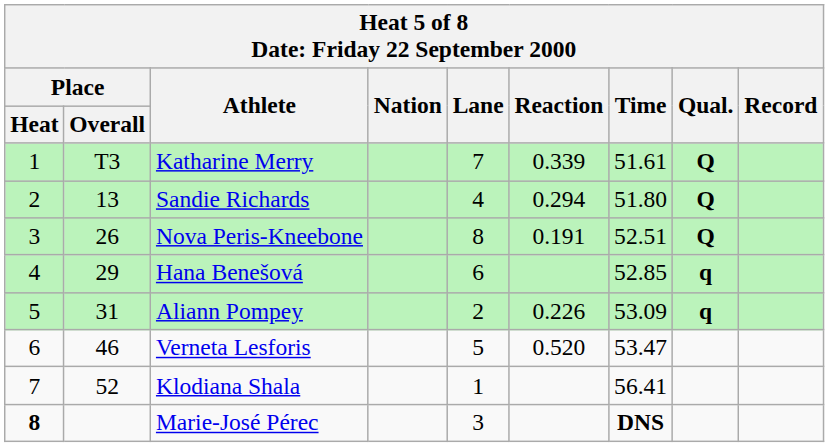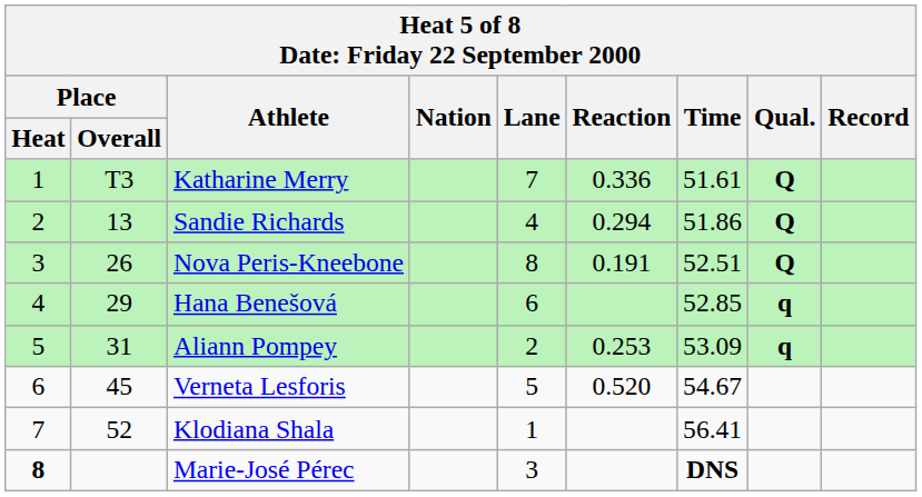Katharine Merry | Reaction: 0.339 -> 0.336
Sandie Richards | Time: 51.80 -> 51.86
Aliann Pompey | Reaction: 0.226 -> 0.253
Verneta Lesforis | Place / Overall: 46 -> 45
Verneta Lesforis | Time: 53.47 -> 54.67
